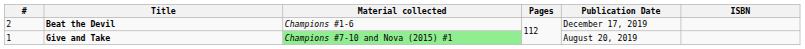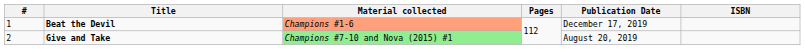Beat the Devil | #: 2 -> 1
Beat the Devil | Material collected: no background -> lightsalmon background
Give and Take | #: 1 -> 2
